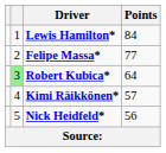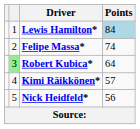Lewis Hamilton* | Points: no background -> lightblue background
Felipe Massa* | Points: 77 -> 74
